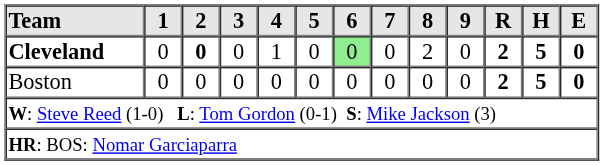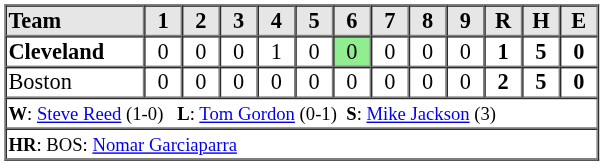Cleveland | 2: bold -> normal
Cleveland | 8: 2 -> 0
Cleveland | R: 2 -> 1
